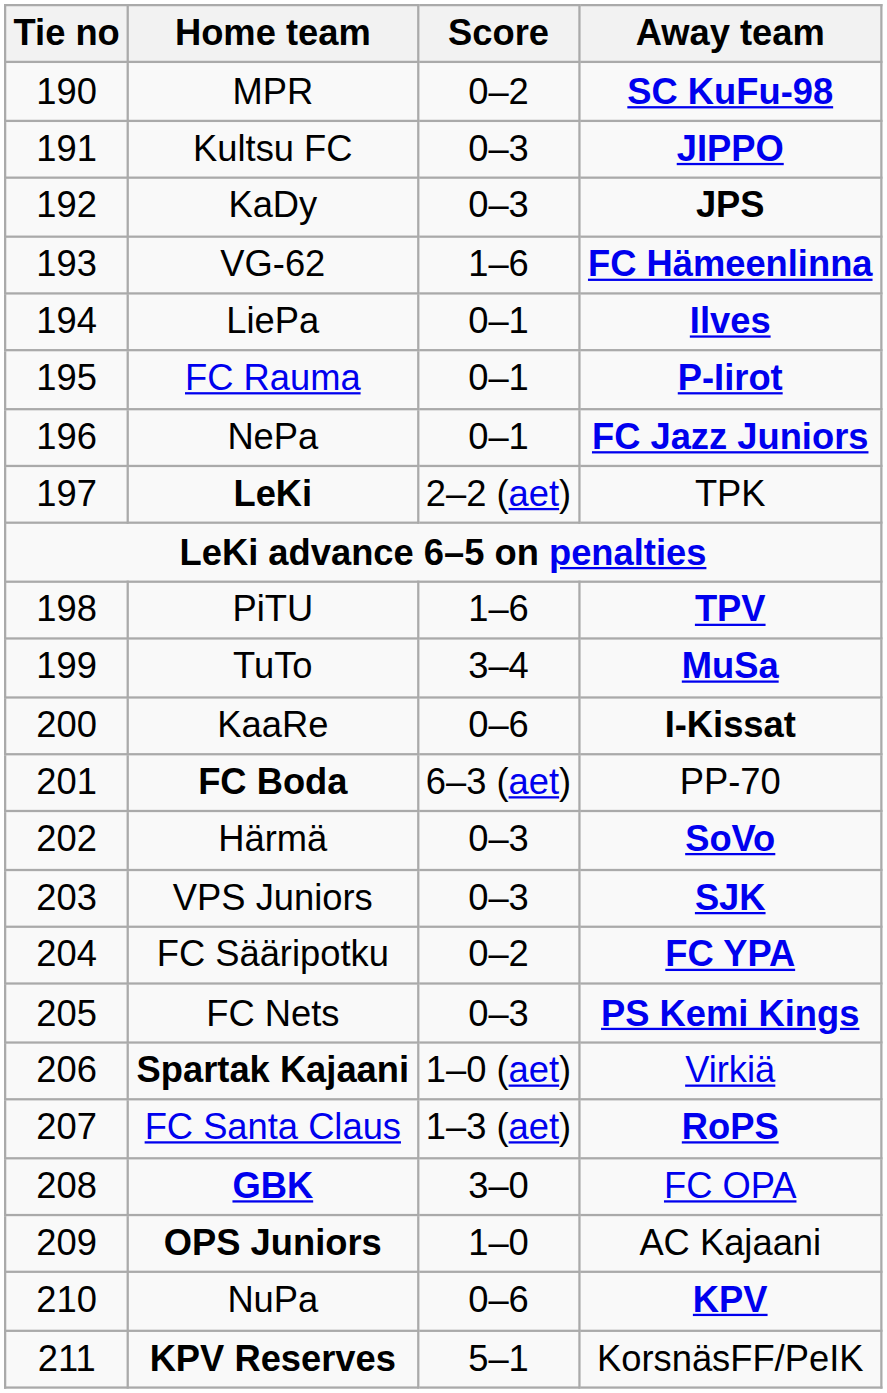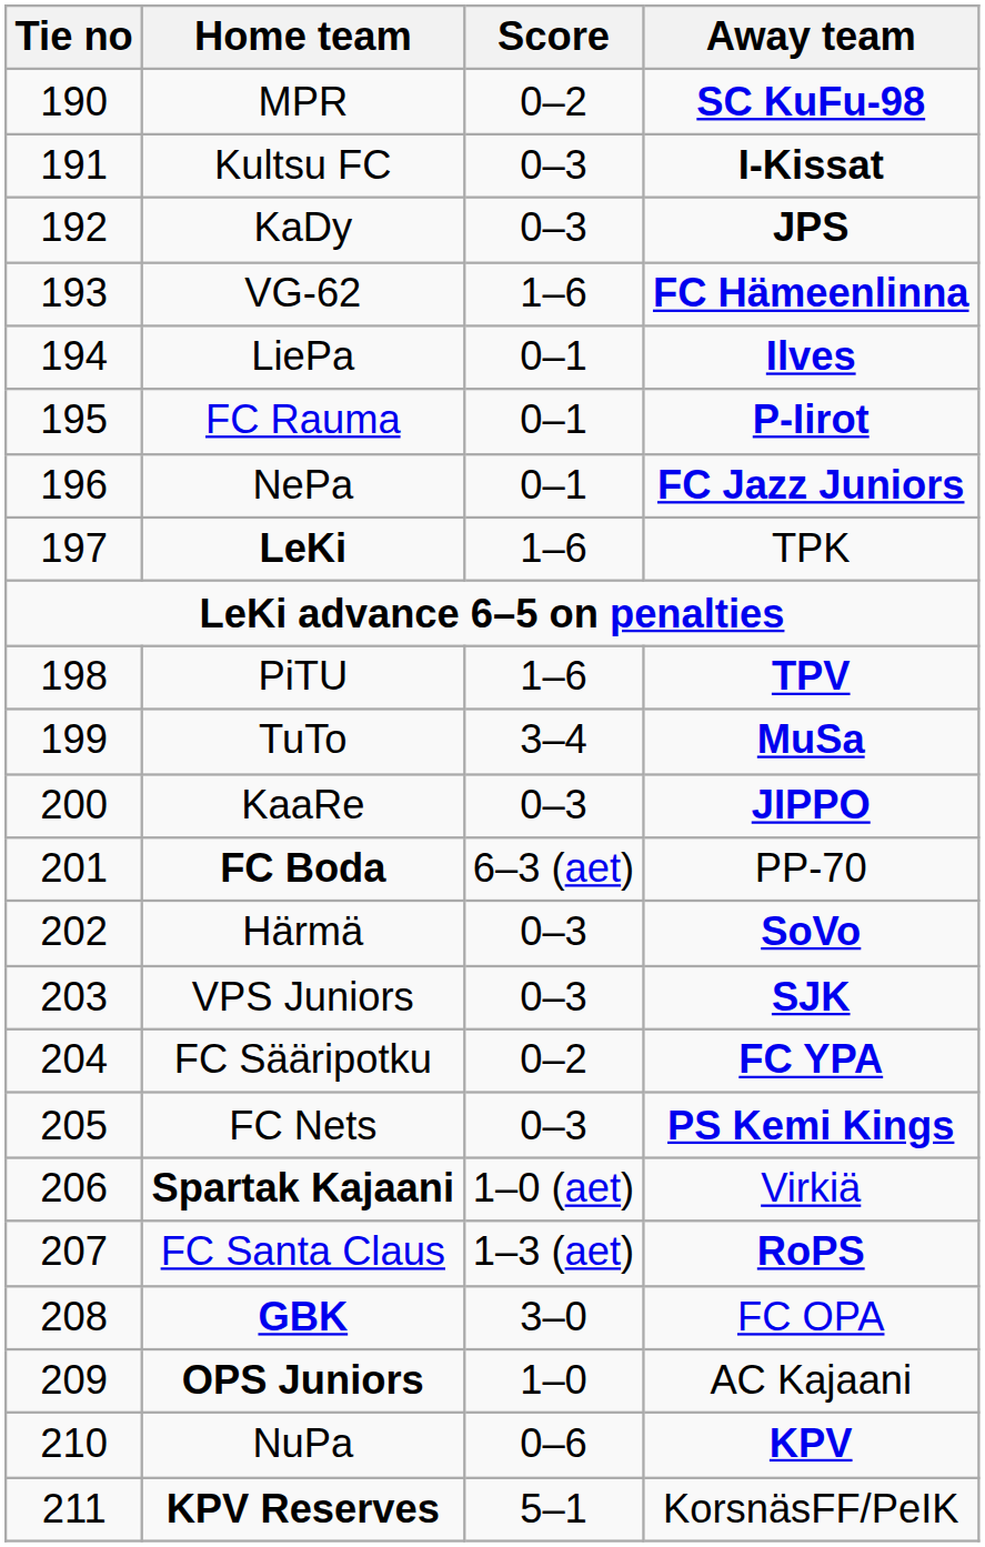Kultsu FC | Away team: JIPPO -> I-Kissat
LeKi | Score: 2–2 (aet) -> 1–6
KaaRe | Score: 0–6 -> 0–3
KaaRe | Away team: I-Kissat -> JIPPO
